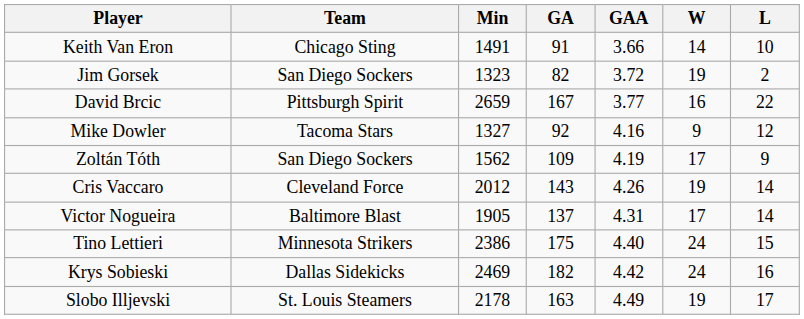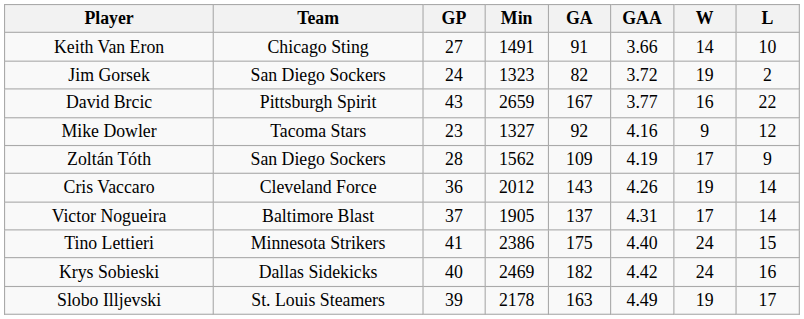+ column: GP | 27 | 24 | 43 | 23 | 28 | 36 | 37 | 41 | 40 | 39
